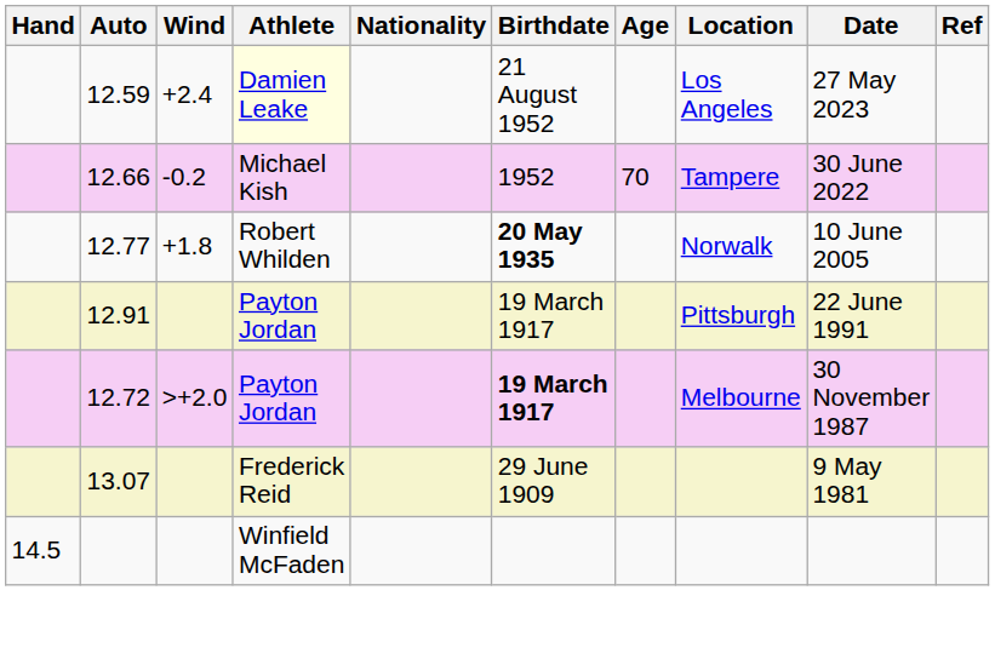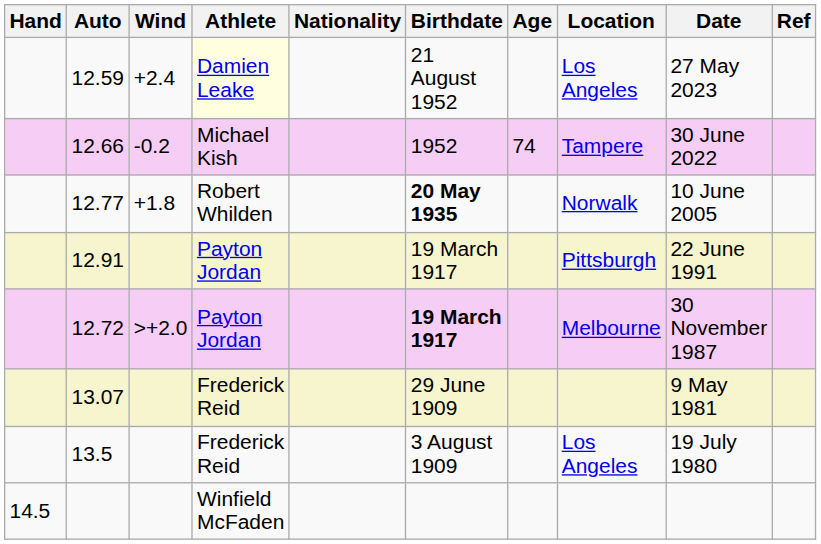12.66 | Age: 70 -> 74
+ row: 13.5 | Frederick Reid | 3 August 1909 | Los Angeles | 19 July 1980
